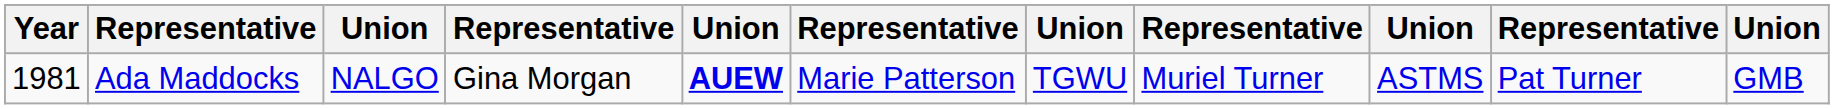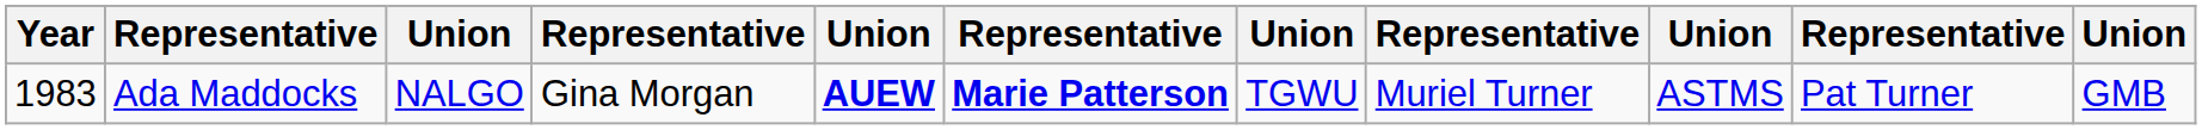Ada Maddocks | Year: 1981 -> 1983
Ada Maddocks | column 6: normal -> bold
